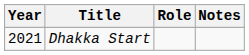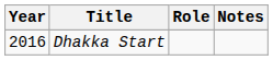Dhakka Start | Year: 2021 -> 2016
